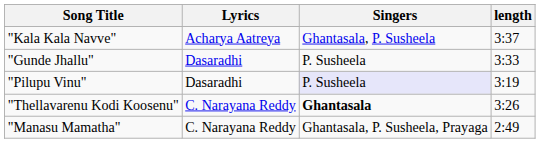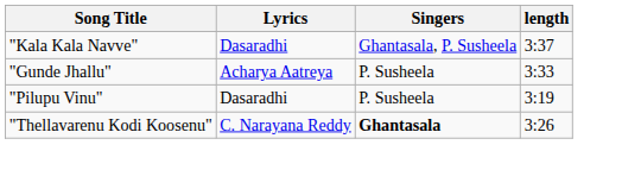"Kala Kala Navve" | Lyrics: Acharya Aatreya -> Dasaradhi
"Gunde Jhallu" | Lyrics: Dasaradhi -> Acharya Aatreya
"Pilupu Vinu" | Singers: lavender background -> no background
- row: "Manasu Mamatha" | C. Narayana Reddy | Ghantasala, P. Susheela, Prayaga | 2:49
